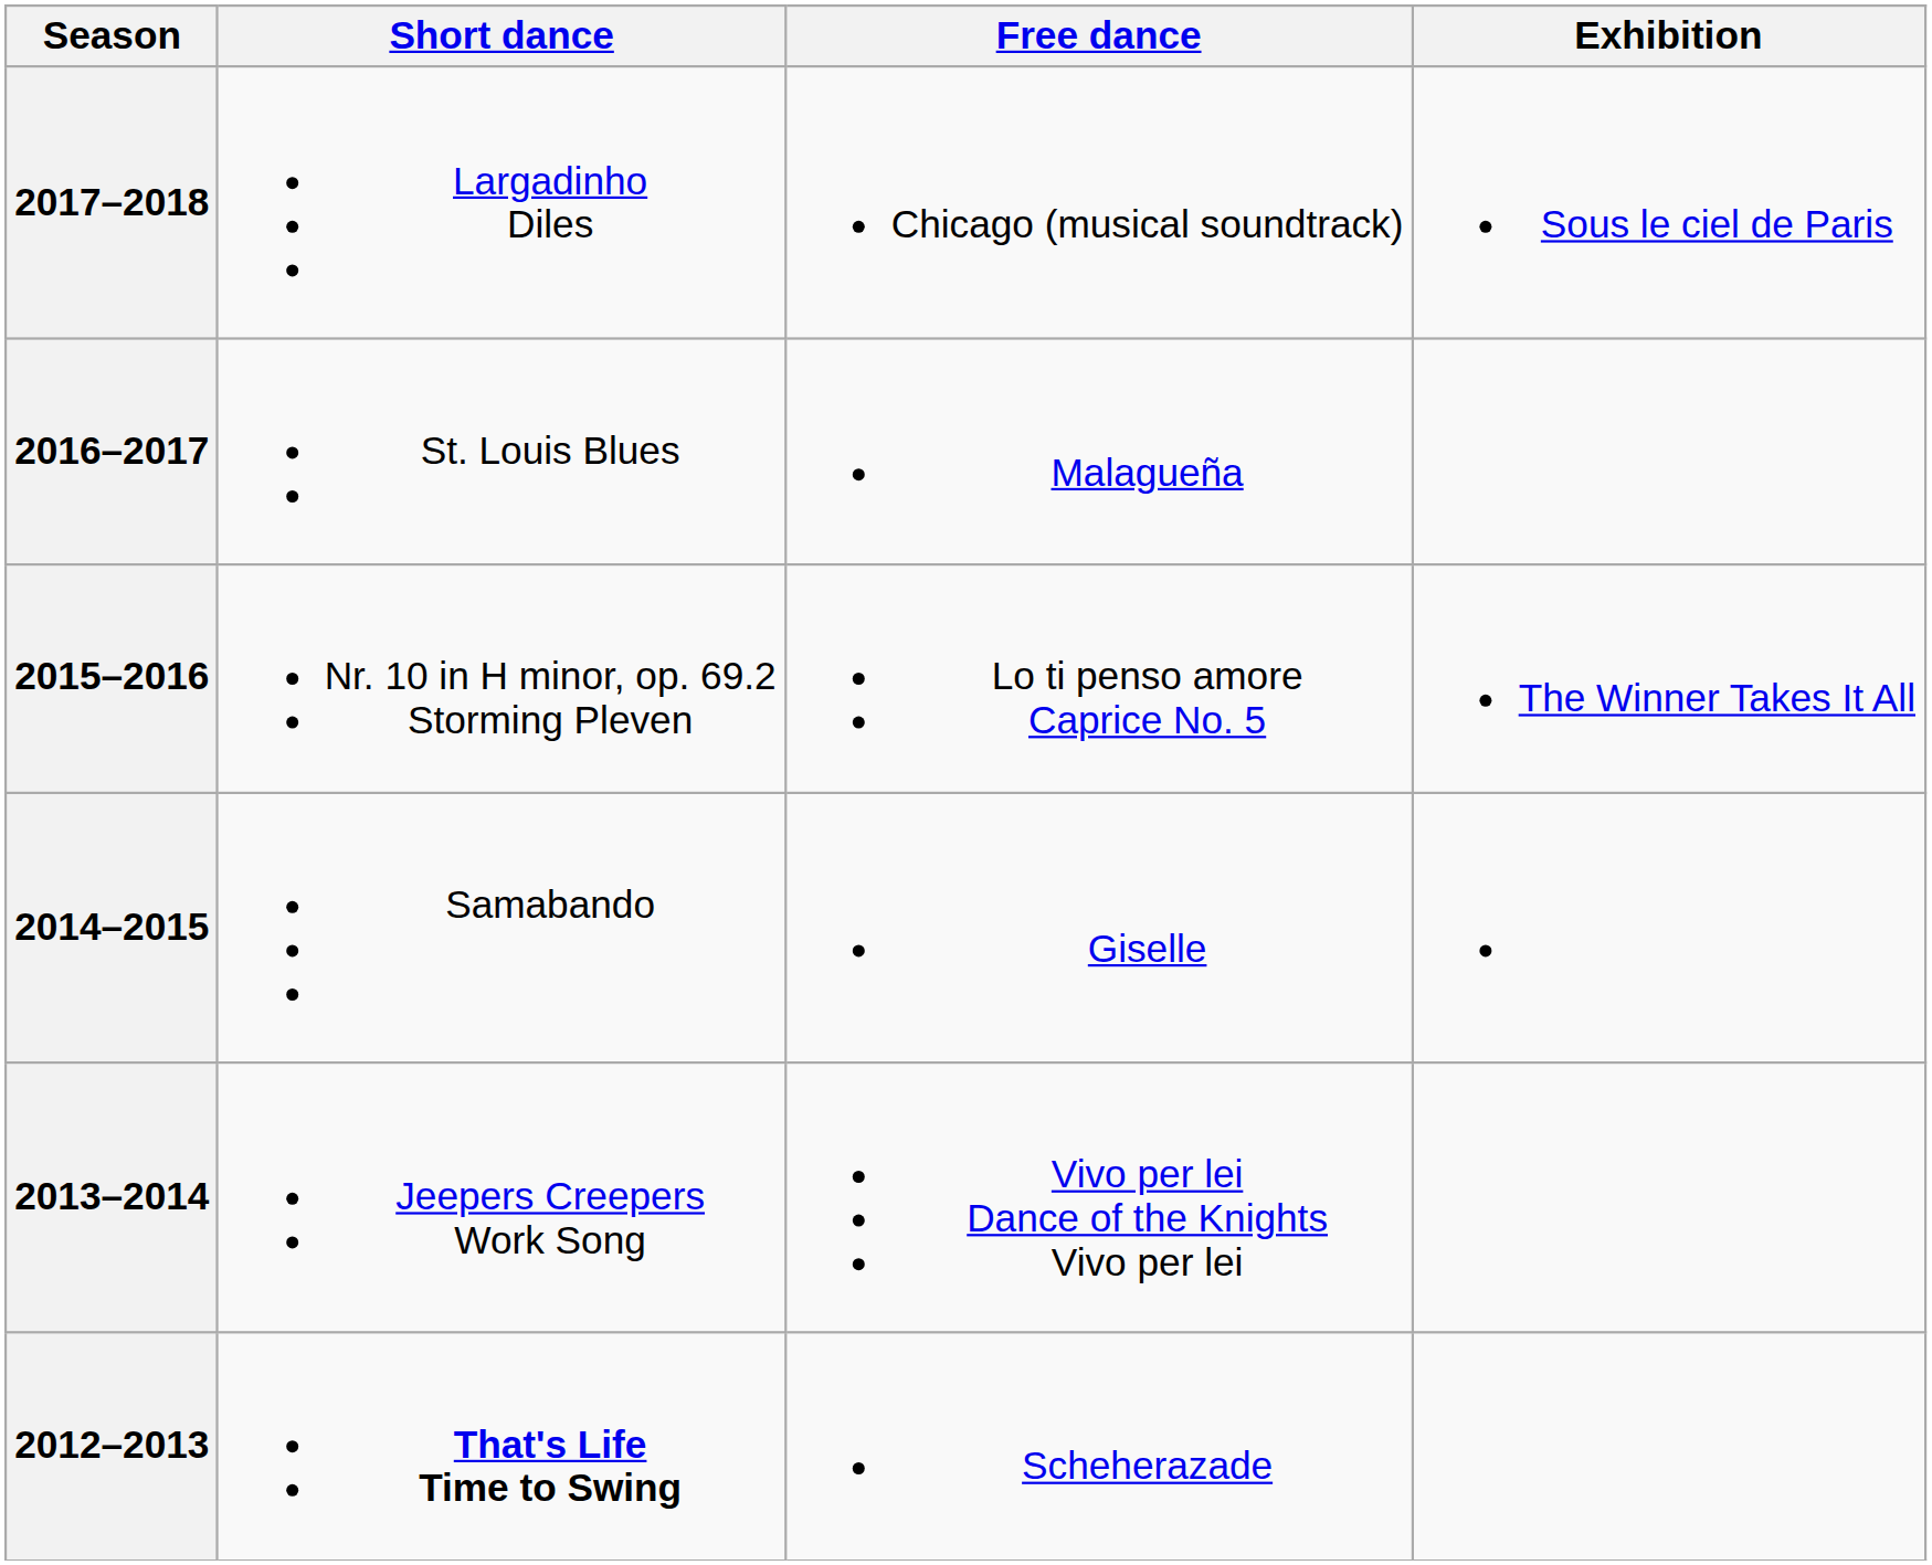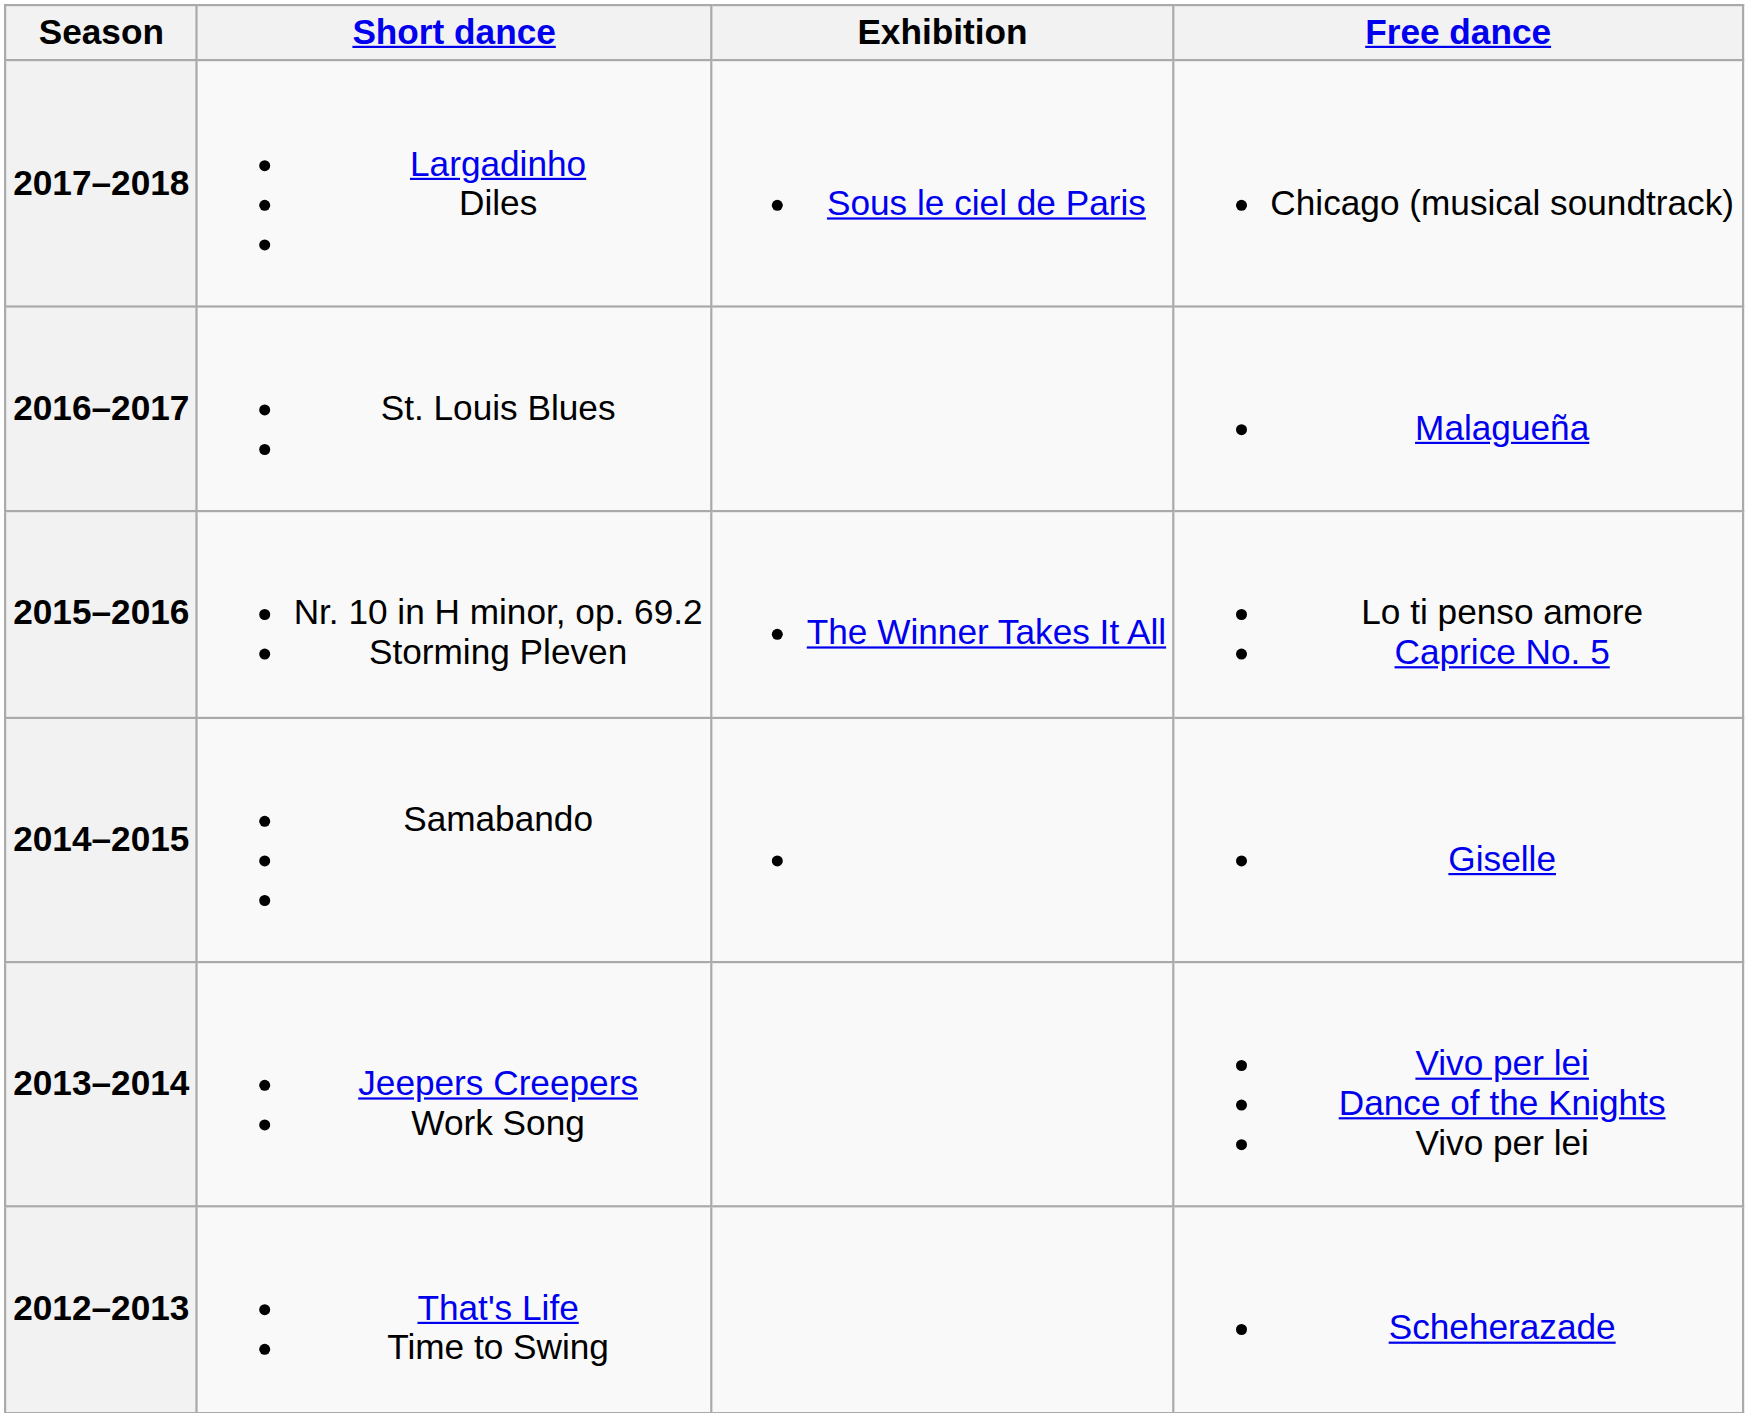columns swapped: Free dance <-> Exhibition
2012–2013 | Short dance: bold -> normal
